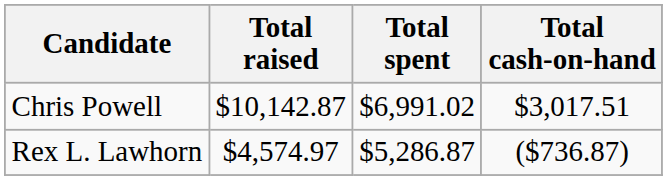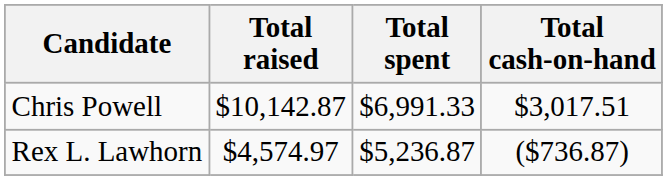Chris Powell | Total spent: $6,991.02 -> $6,991.33
Rex L. Lawhorn | Total spent: $5,286.87 -> $5,236.87
